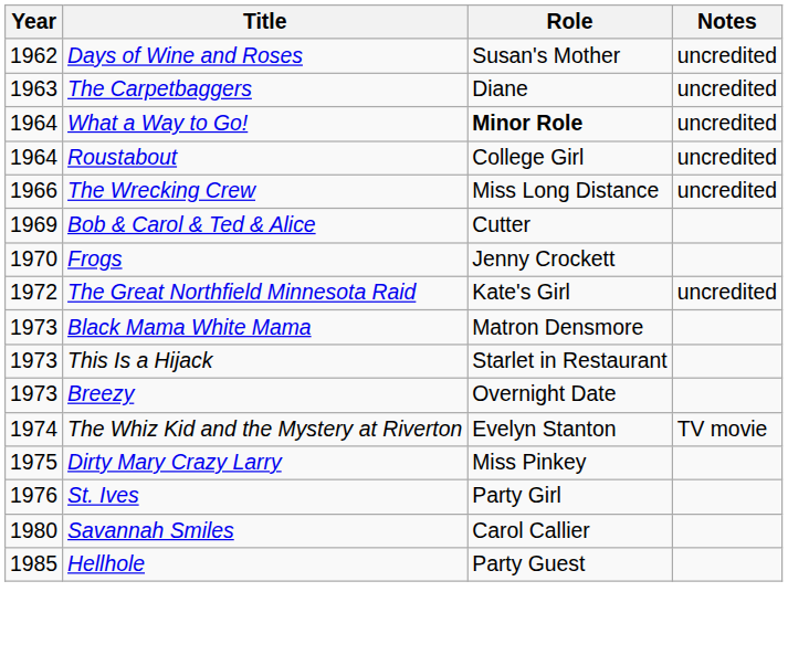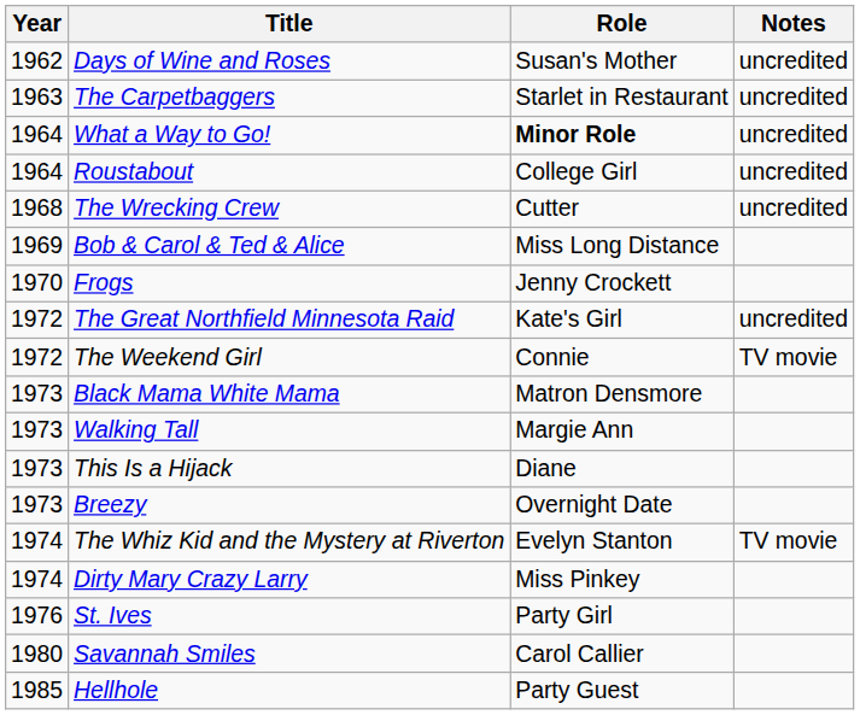The Carpetbaggers | Role: Diane -> Starlet in Restaurant
The Wrecking Crew | Year: 1966 -> 1968
The Wrecking Crew | Role: Miss Long Distance -> Cutter
Bob & Carol & Ted & Alice | Role: Cutter -> Miss Long Distance
+ row: 1972 | The Weekend Girl | Connie | TV movie
+ row: 1973 | Walking Tall | Margie Ann
This Is a Hijack | Role: Starlet in Restaurant -> Diane
Dirty Mary Crazy Larry | Year: 1975 -> 1974
